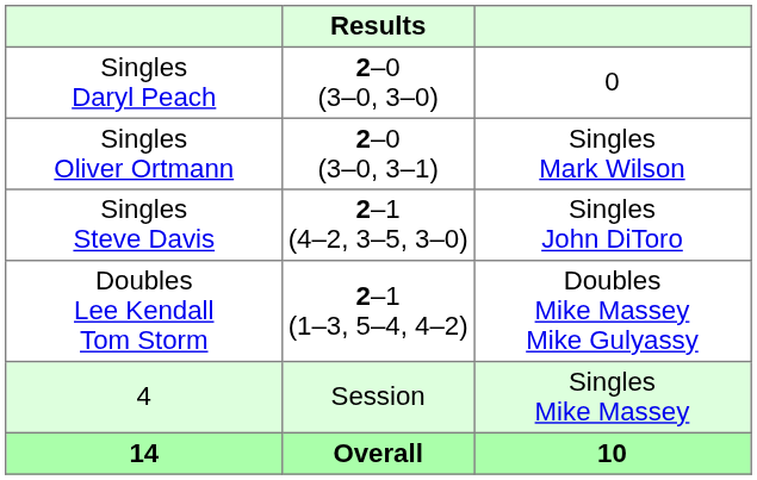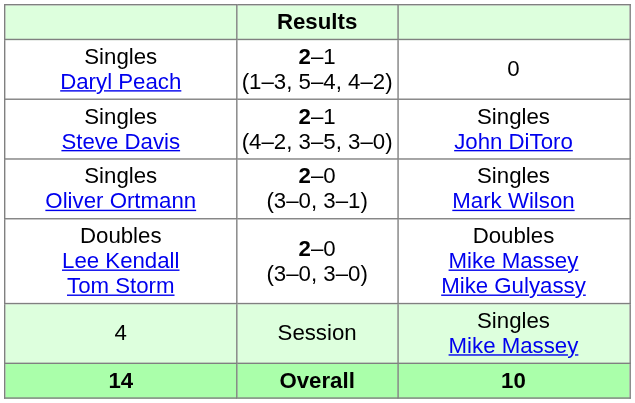Singles Daryl Peach | Results: 2–0 (3–0, 3–0) -> 2–1 (1–3, 5–4, 4–2)
rows swapped: Singles Steve Davis <-> Singles Oliver Ortmann
Doubles Lee Kendall Tom Storm | Results: 2–1 (1–3, 5–4, 4–2) -> 2–0 (3–0, 3–0)
